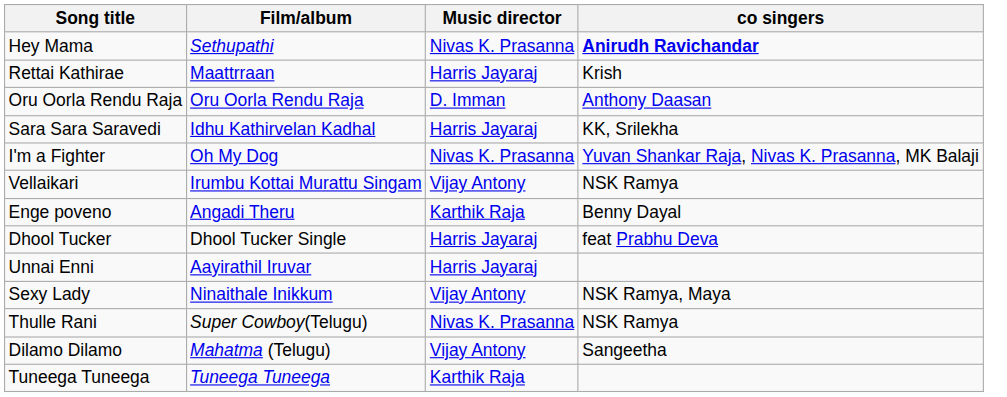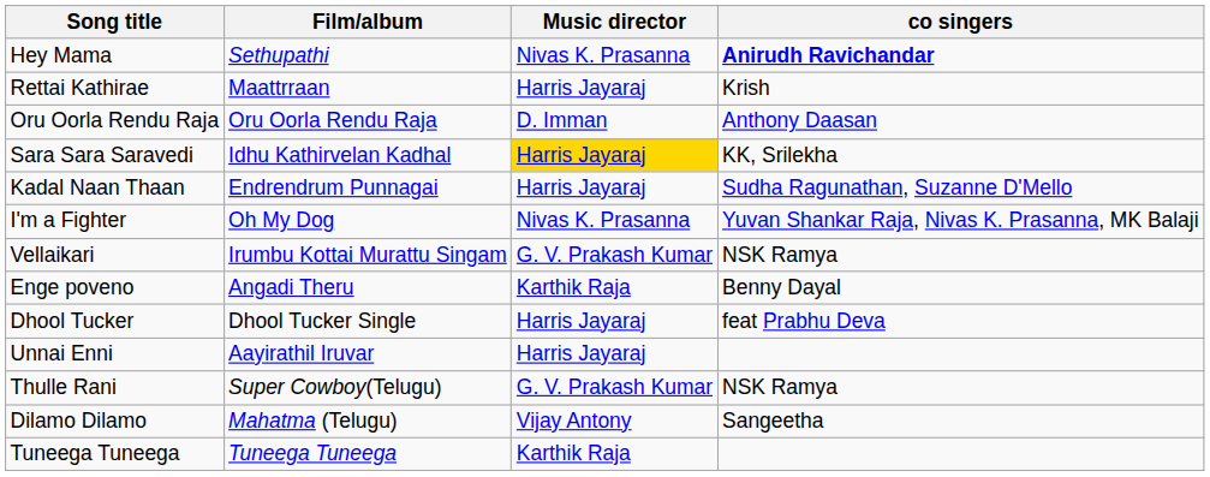Sara Sara Saravedi | Music director: no background -> gold background
+ row: Kadal Naan Thaan | Endrendrum Punnagai | Harris Jayaraj | Sudha Ragunathan, Suzanne D'Mello
Vellaikari | Music director: Vijay Antony -> G. V. Prakash Kumar
- row: Sexy Lady | Ninaithale Inikkum | Vijay Antony | NSK Ramya, Maya
Thulle Rani | Music director: Nivas K. Prasanna -> G. V. Prakash Kumar
